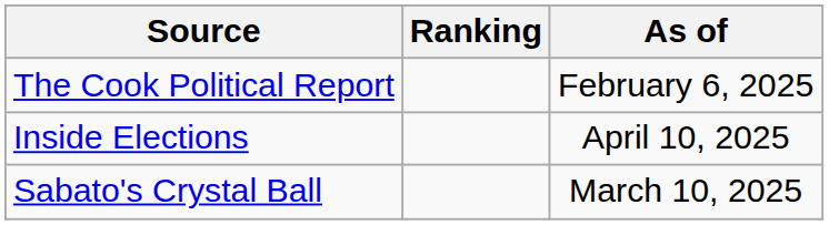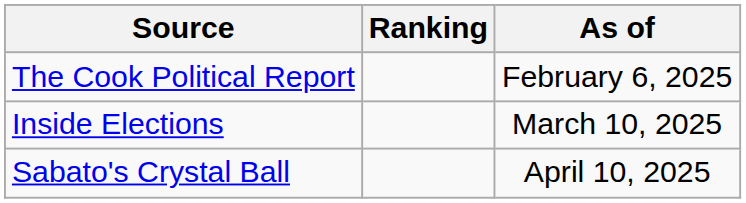Inside Elections | As of: April 10, 2025 -> March 10, 2025
Sabato's Crystal Ball | As of: March 10, 2025 -> April 10, 2025
